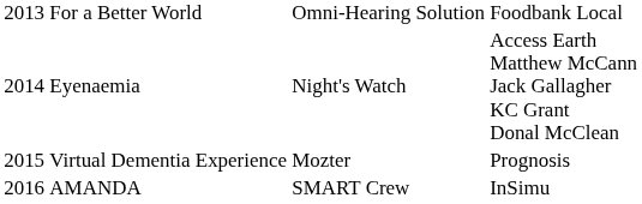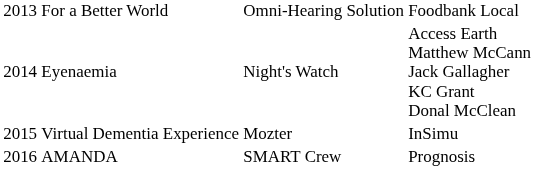Virtual Dementia Experience | column 4: Prognosis -> InSimu
AMANDA | column 4: InSimu -> Prognosis
